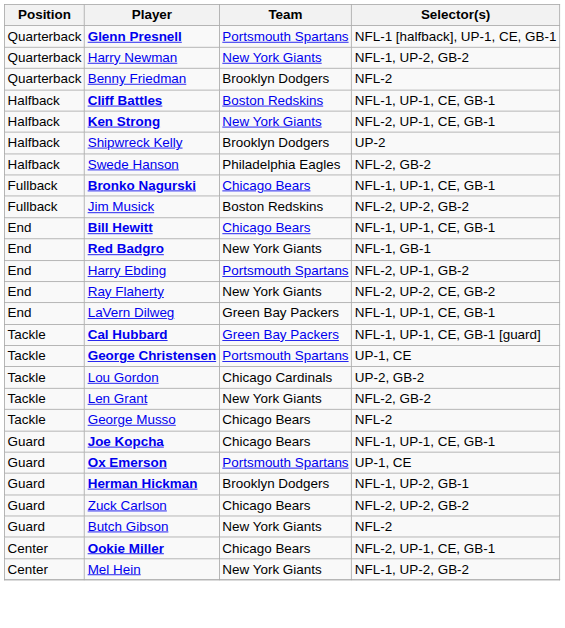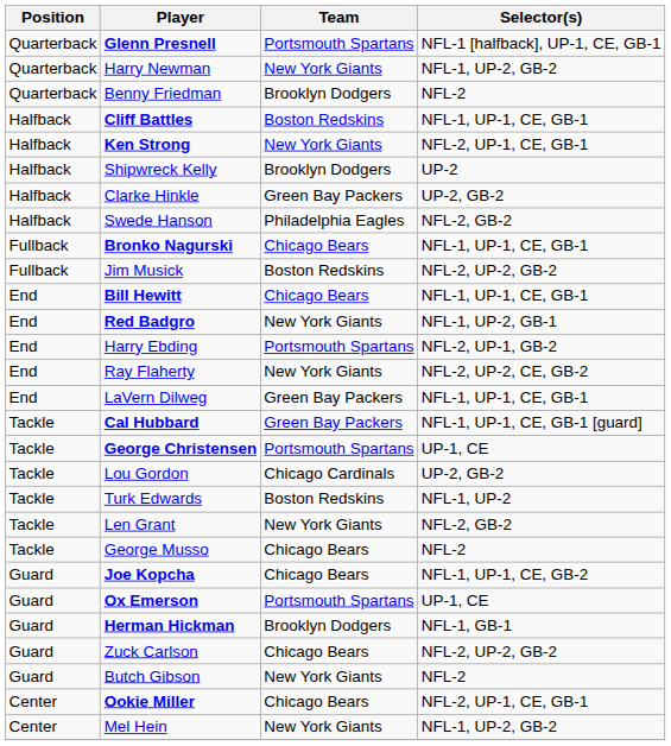+ row: Halfback | Clarke Hinkle | Green Bay Packers | UP-2, GB-2
Red Badgro | Selector(s): NFL-1, GB-1 -> NFL-1, UP-2, GB-1
+ row: Tackle | Turk Edwards | Boston Redskins | NFL-1, UP-2
Joe Kopcha | Selector(s): NFL-1, UP-1, CE, GB-1 -> NFL-1, UP-1, CE, GB-2
Herman Hickman | Selector(s): NFL-1, UP-2, GB-1 -> NFL-1, GB-1
